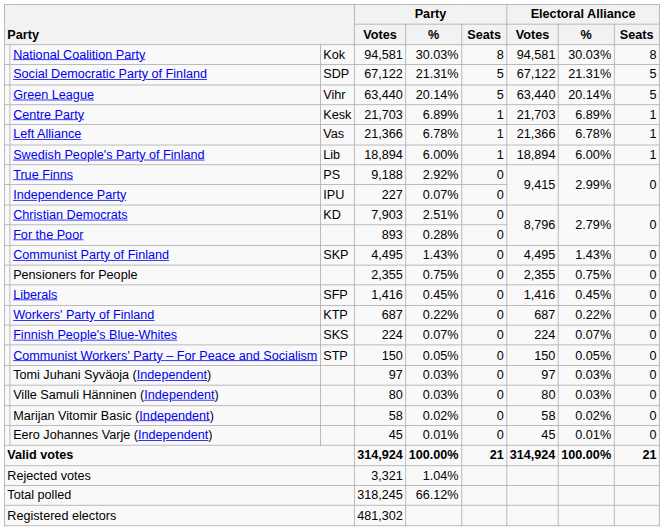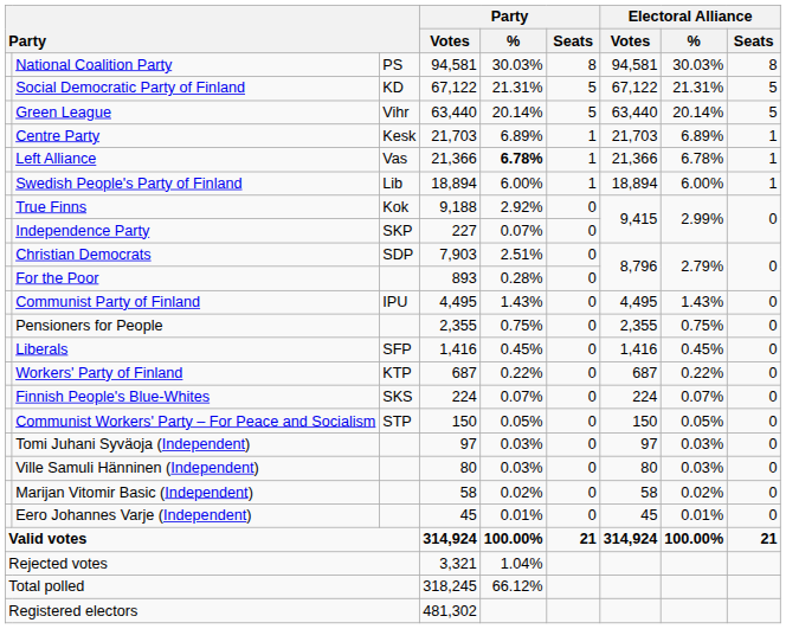National Coalition Party | column 3: Kok -> PS
Social Democratic Party of Finland | column 3: SDP -> KD
Left Alliance | Party / %: normal -> bold
True Finns | column 3: PS -> Kok
Independence Party | column 3: IPU -> SKP
Christian Democrats | column 3: KD -> SDP
Communist Party of Finland | column 3: SKP -> IPU
